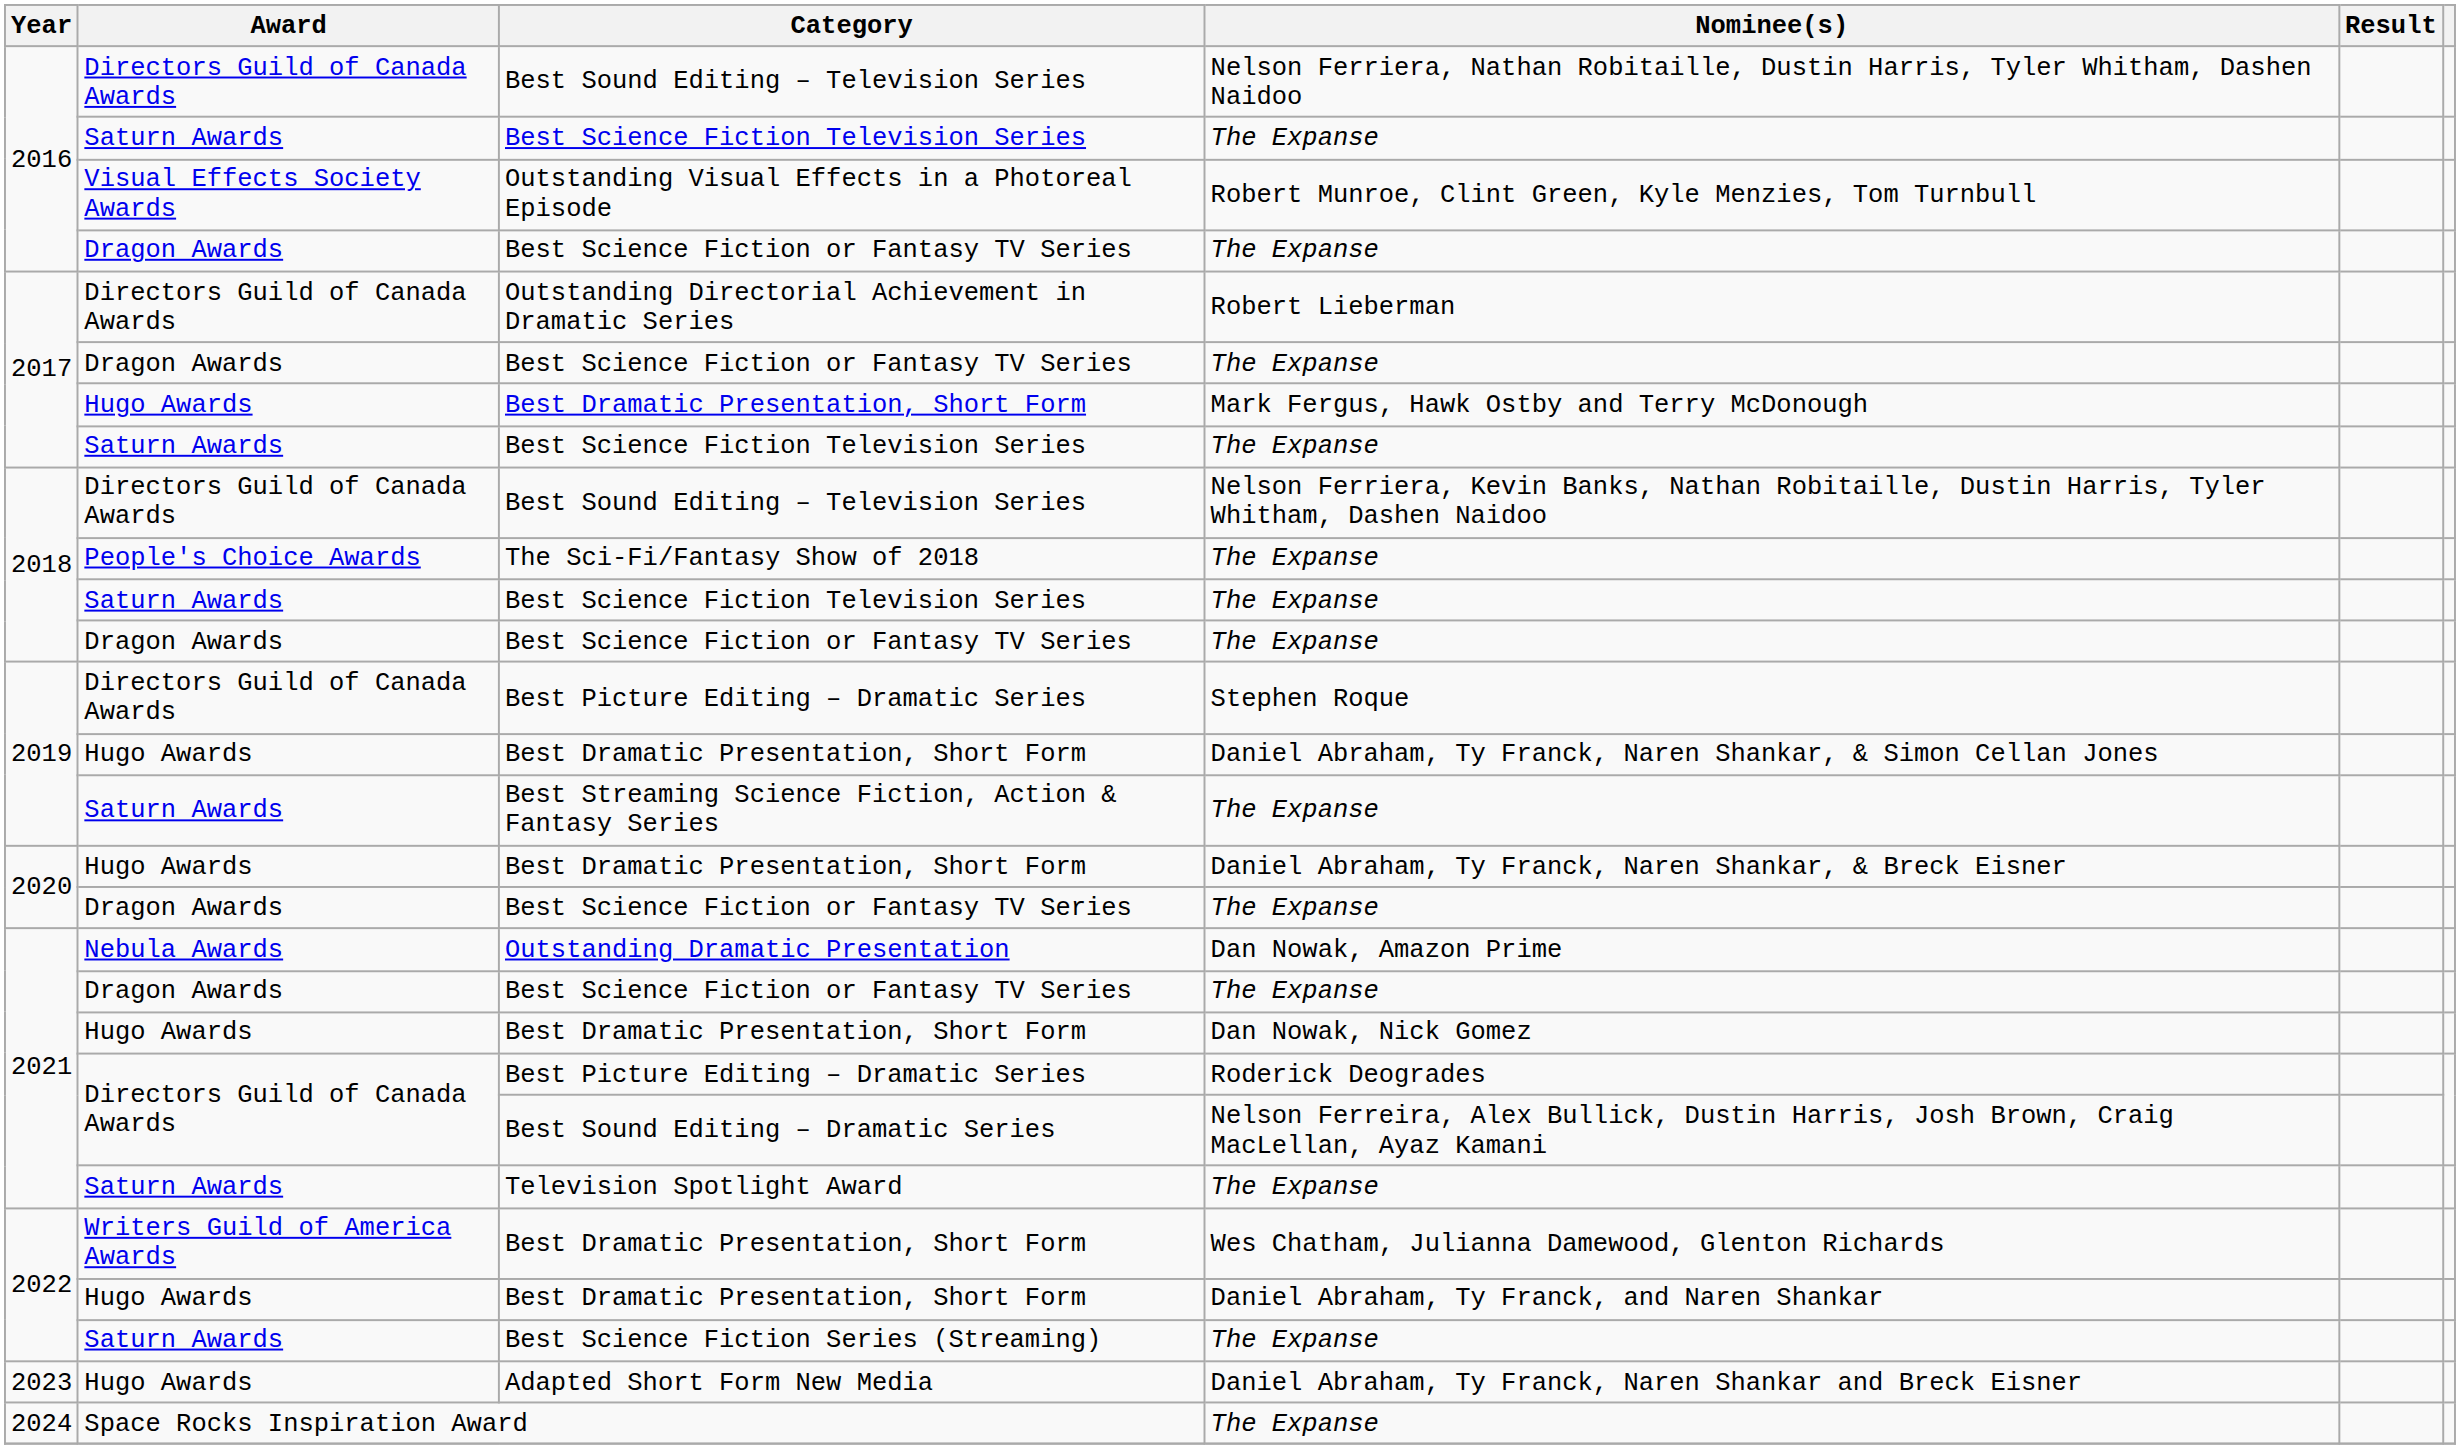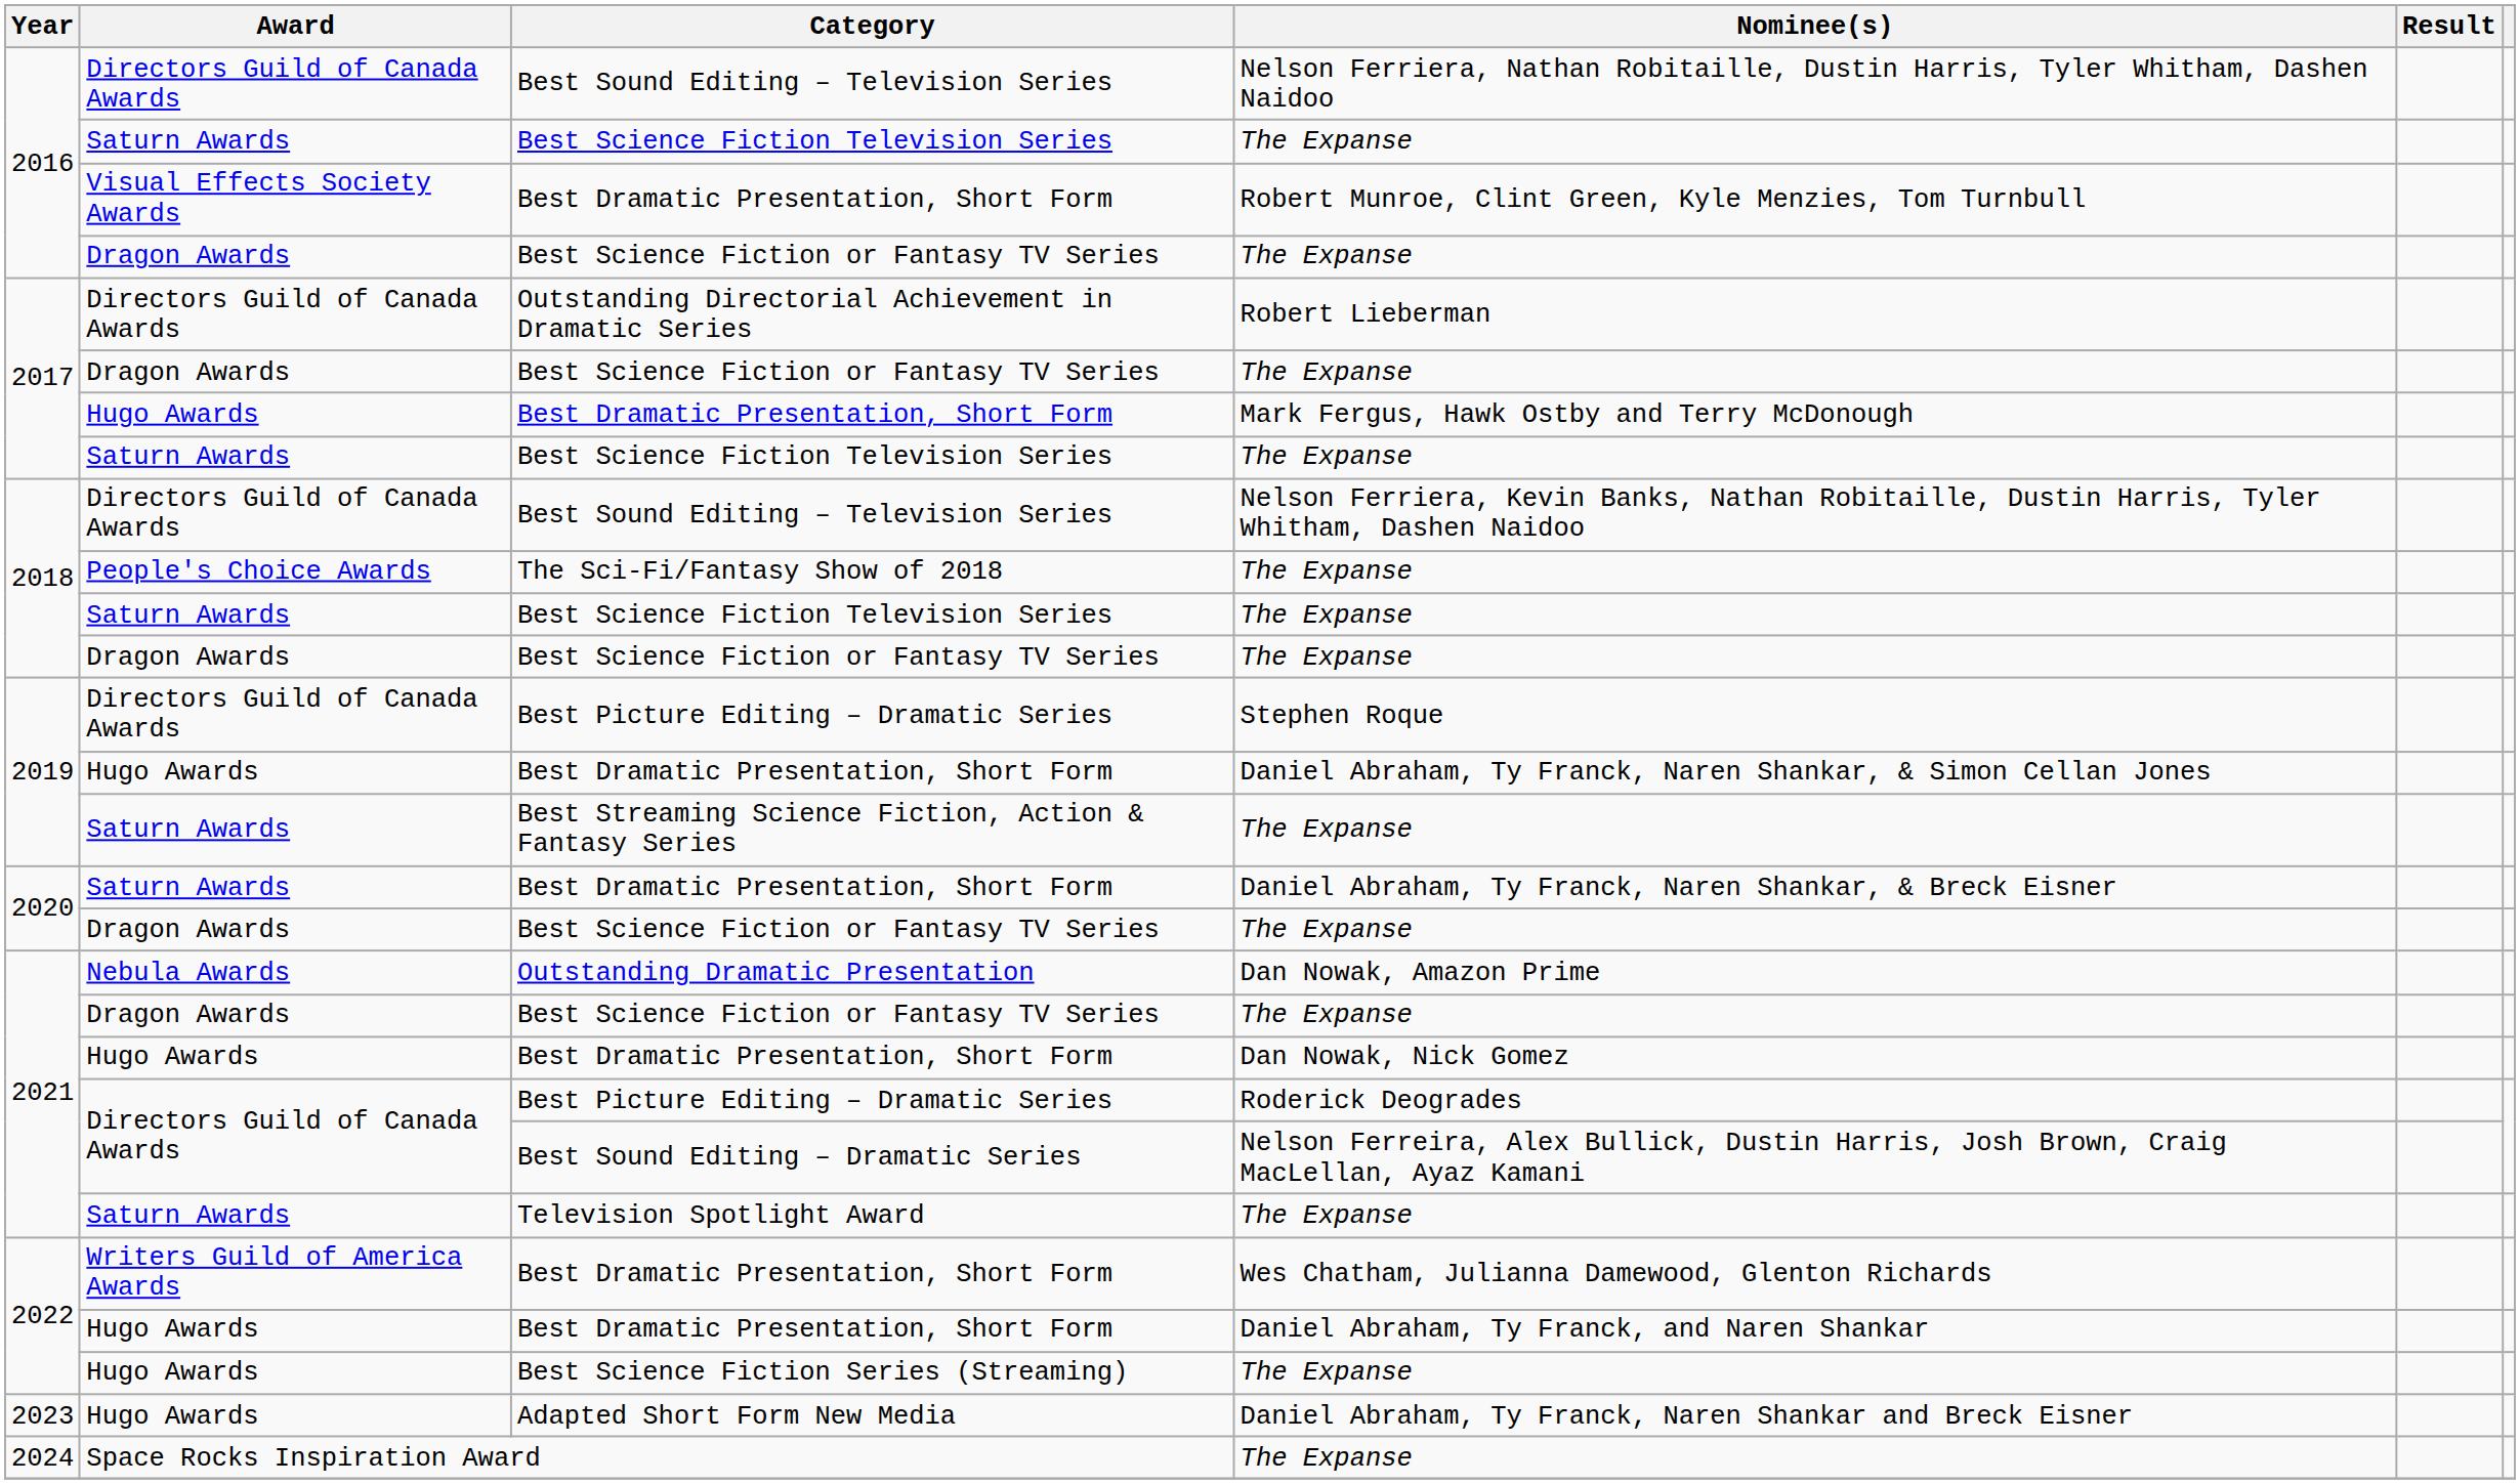Robert Munroe, Clint Green, Kyle Menzies, Tom Turnbull | Category: Outstanding Visual Effects in a Photoreal Episode -> Best Dramatic Presentation, Short Form
Daniel Abraham, Ty Franck, Naren Shankar, & Breck Eisner | Award: Hugo Awards -> Saturn Awards
2022 / The Expanse | Award: Saturn Awards -> Hugo Awards
